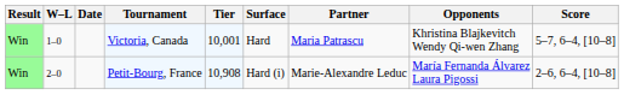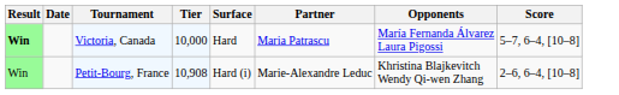- column: W–L | 1–0 | 2–0
Victoria, Canada | Result: normal -> bold
Victoria, Canada | Tier: 10,001 -> 10,000
Victoria, Canada | Opponents: Khristina Blajkevitch Wendy Qi-wen Zhang -> María Fernanda Álvarez Laura Pigossi
Petit-Bourg, France | Opponents: María Fernanda Álvarez Laura Pigossi -> Khristina Blajkevitch Wendy Qi-wen Zhang
